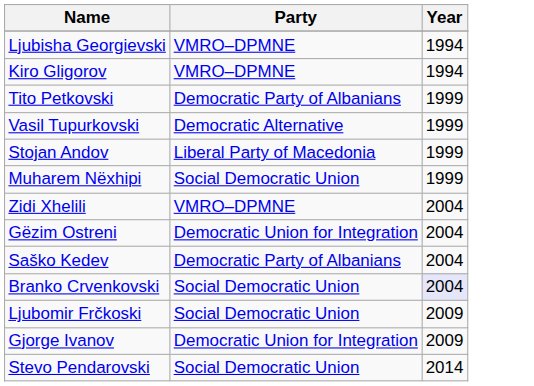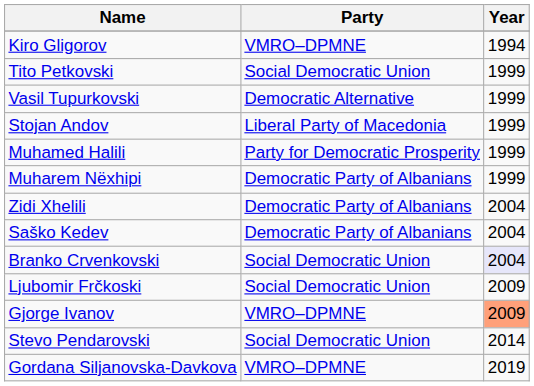- row: Ljubisha Georgievski | VMRO–DPMNE | 1994
Tito Petkovski | Party: Democratic Party of Albanians -> Social Democratic Union
+ row: Muhamed Halili | Party for Democratic Prosperity | 1999
Muharem Nëxhipi | Party: Social Democratic Union -> Democratic Party of Albanians
Zidi Xhelili | Party: VMRO–DPMNE -> Democratic Party of Albanians
- row: Gëzim Ostreni | Democratic Union for Integration | 2004
Gjorge Ivanov | Party: Democratic Union for Integration -> VMRO–DPMNE
Gjorge Ivanov | Year: no background -> lightsalmon background
+ row: Gordana Siljanovska-Davkova | VMRO–DPMNE | 2019
